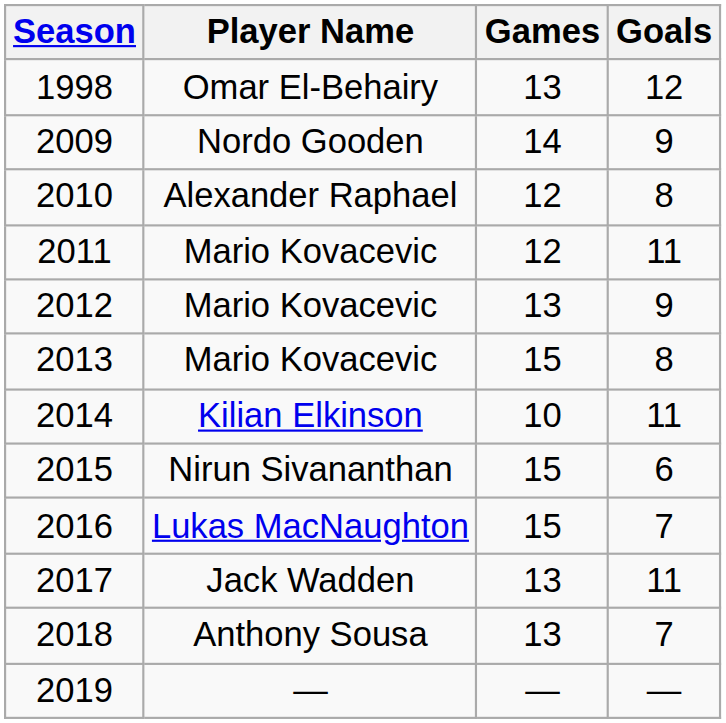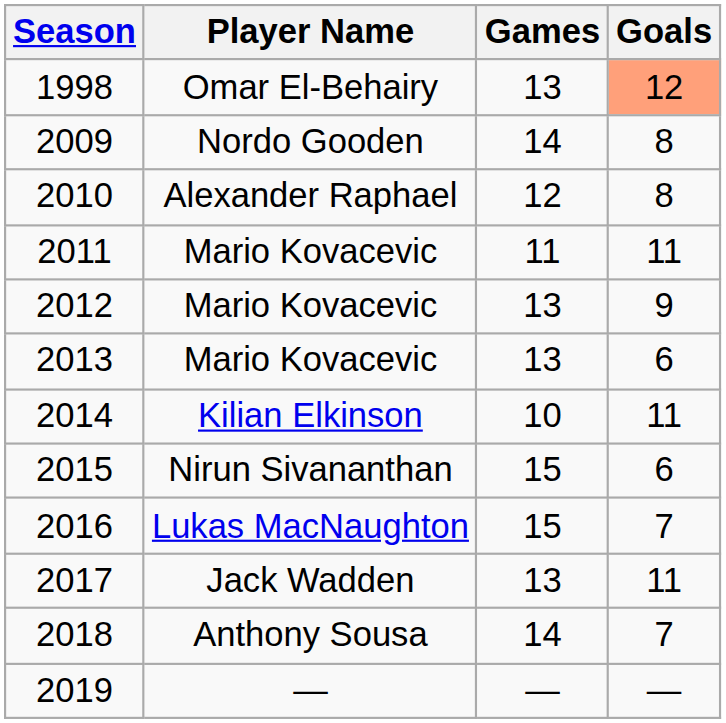1998 | Goals: no background -> lightsalmon background
2009 | Goals: 9 -> 8
2011 | Games: 12 -> 11
2013 | Games: 15 -> 13
2013 | Goals: 8 -> 6
2018 | Games: 13 -> 14
